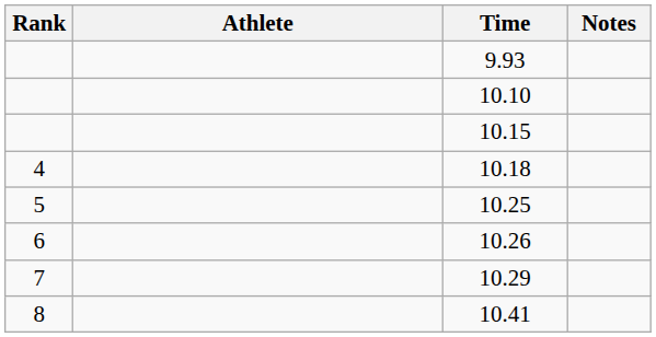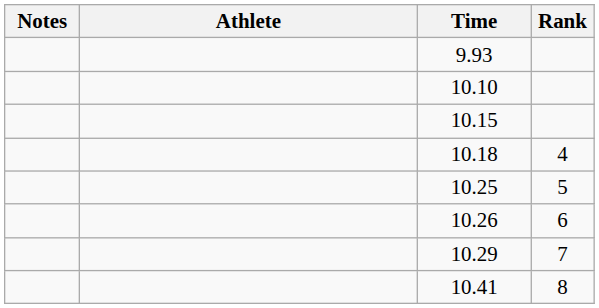columns swapped: Rank <-> Notes
